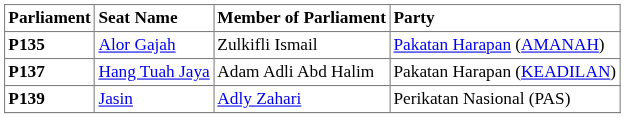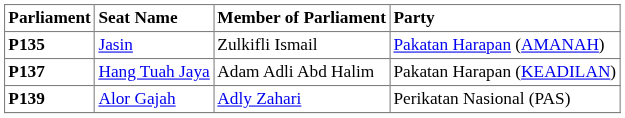P135 | Seat Name: Alor Gajah -> Jasin
P139 | Seat Name: Jasin -> Alor Gajah
